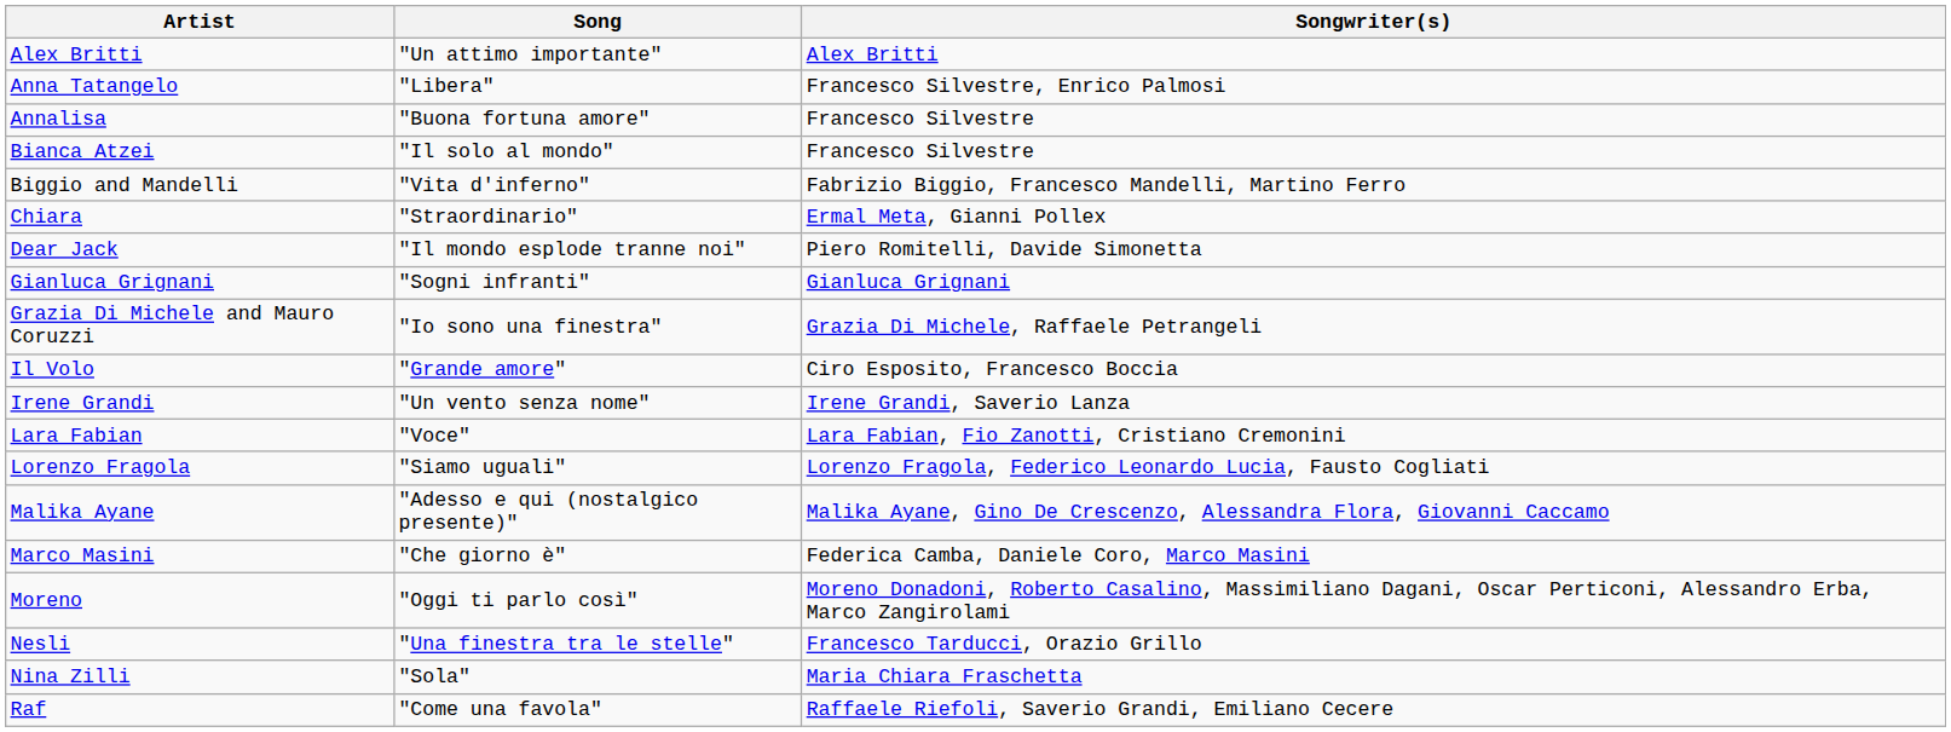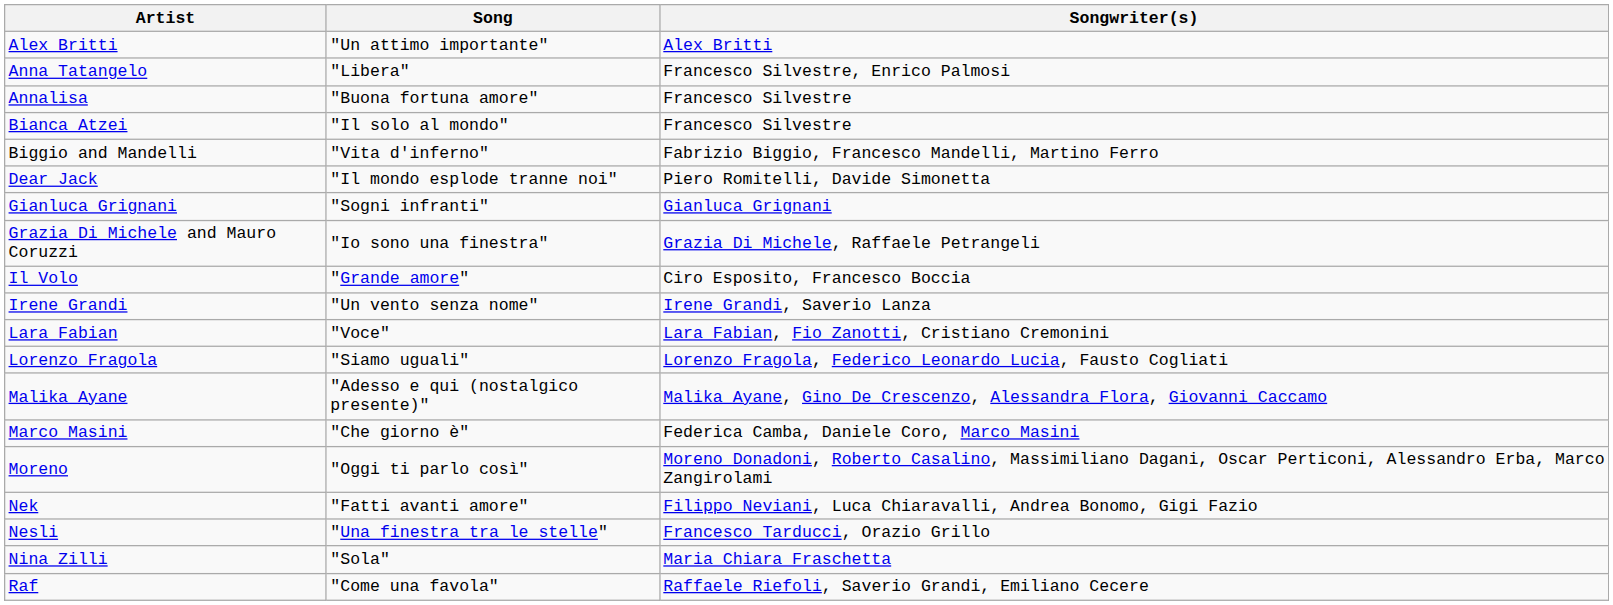- row: Chiara | "Straordinario" | Ermal Meta, Gianni Pollex
+ row: Nek | "Fatti avanti amore" | Filippo Neviani, Luca Chiaravalli, Andrea Bonomo, Gigi Fazio
